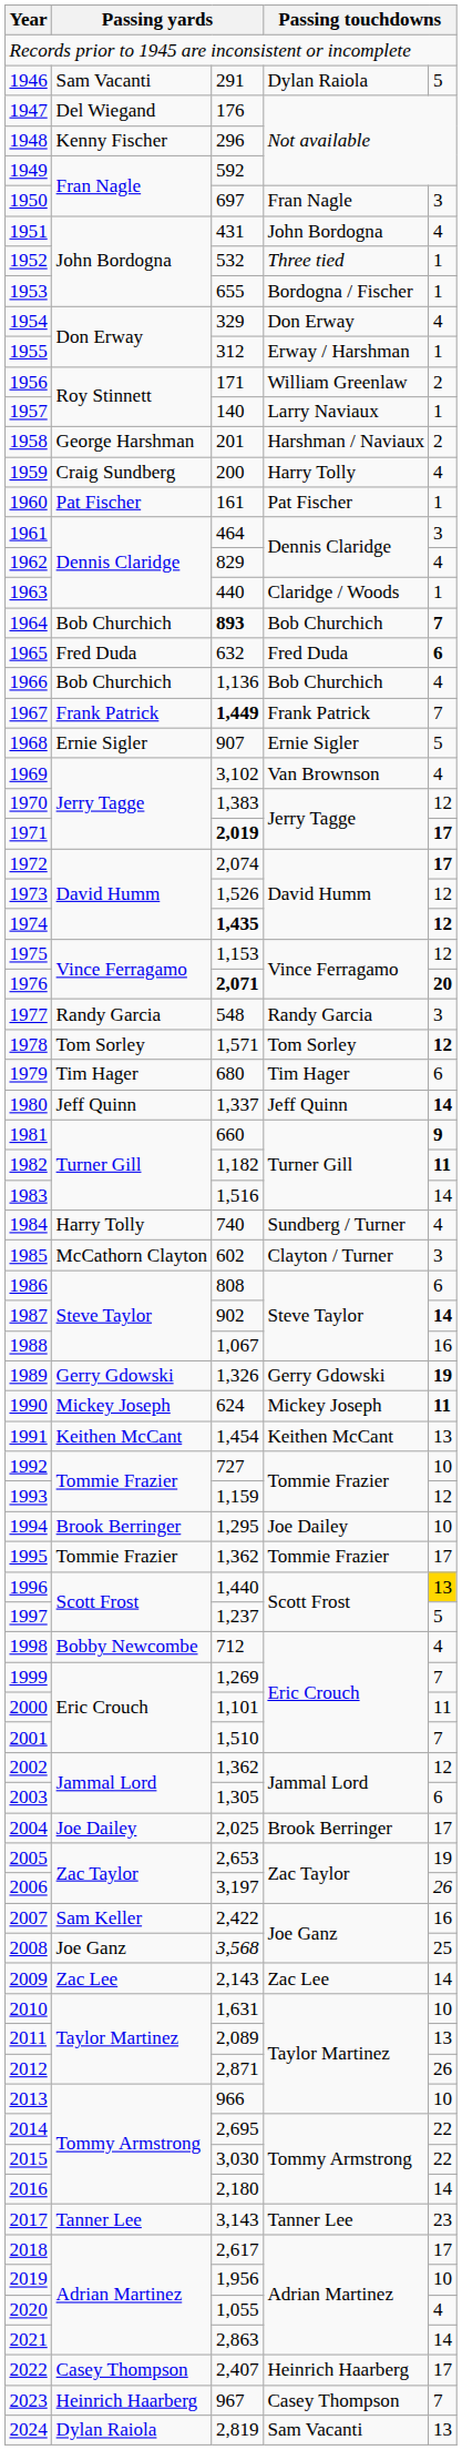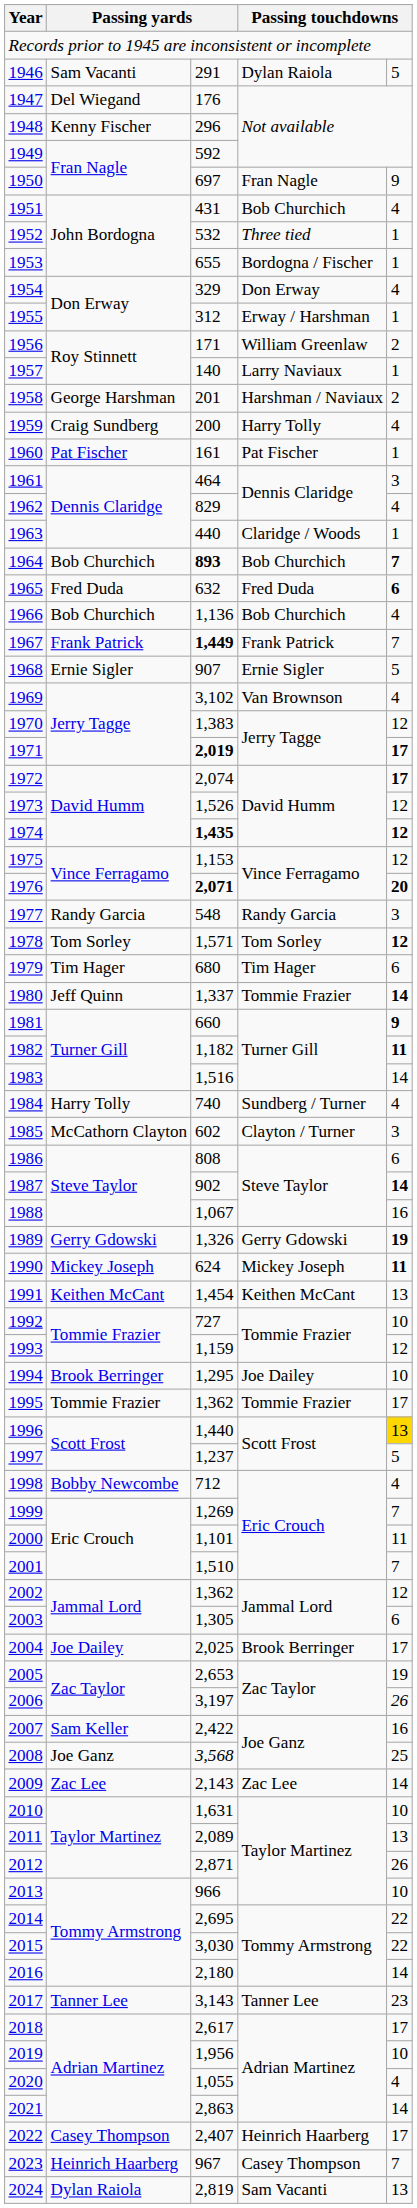1950 | column 5: 3 -> 9
1951 | column 4: John Bordogna -> Bob Churchich
1980 | column 4: Jeff Quinn -> Tommie Frazier
